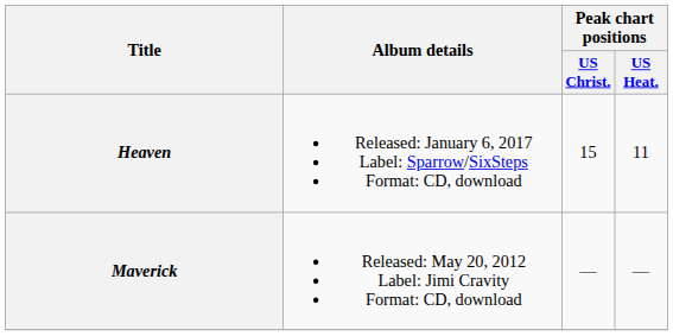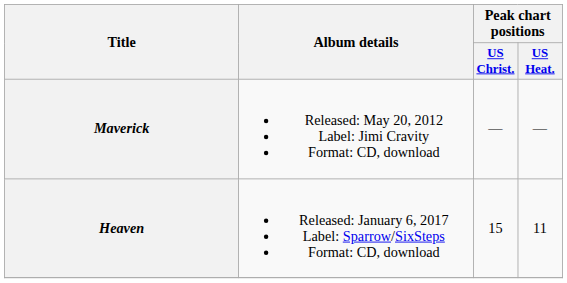rows swapped: Maverick <-> Heaven
